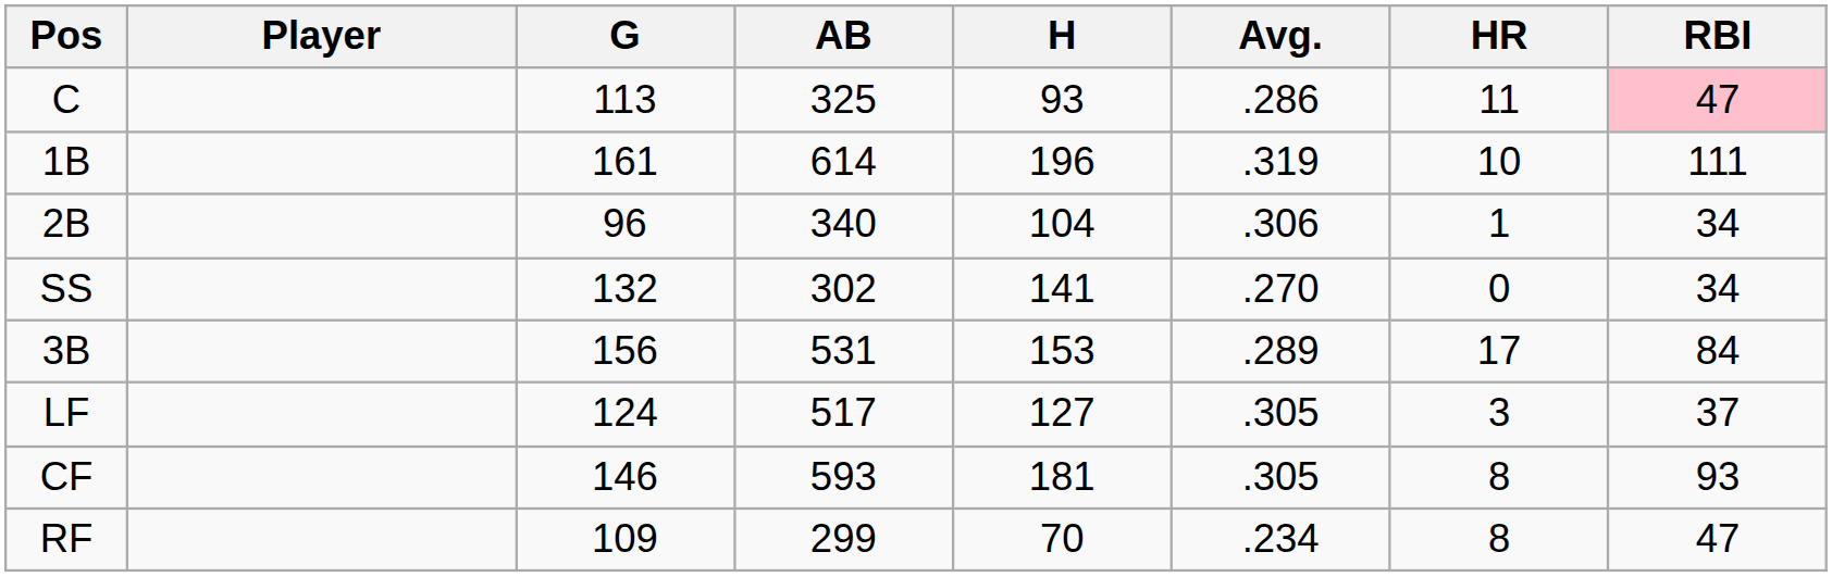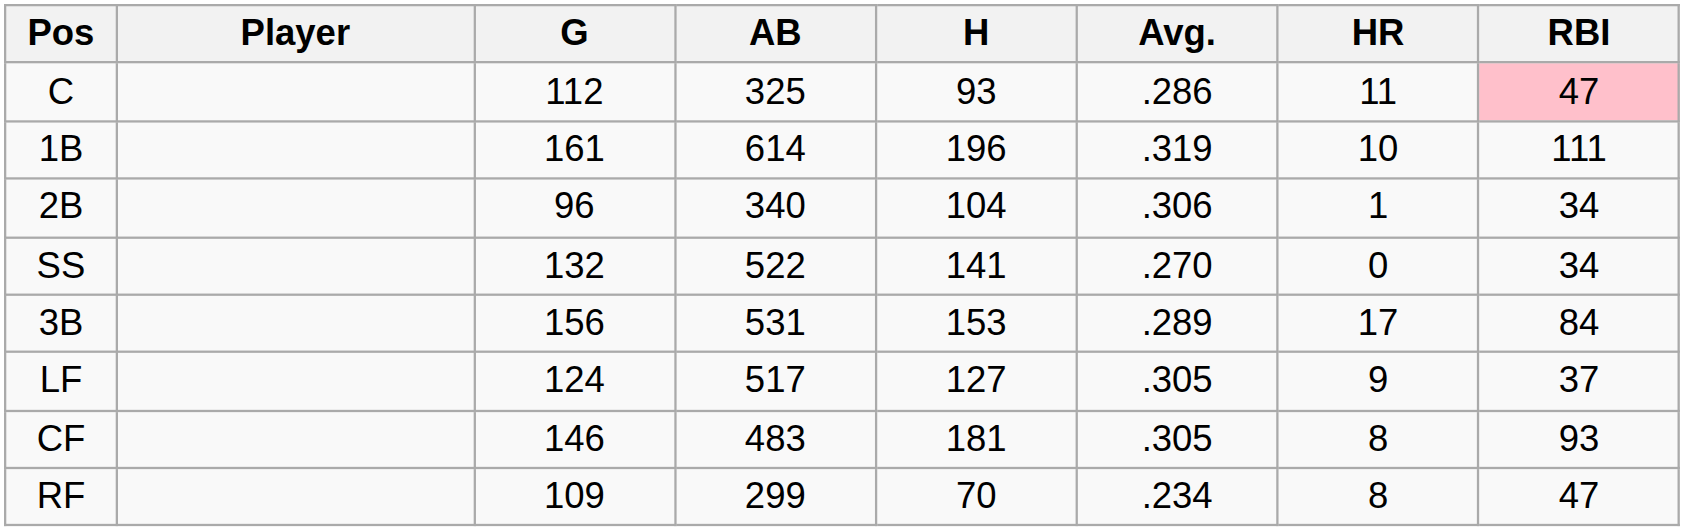C | G: 113 -> 112
SS | AB: 302 -> 522
LF | HR: 3 -> 9
CF | AB: 593 -> 483
